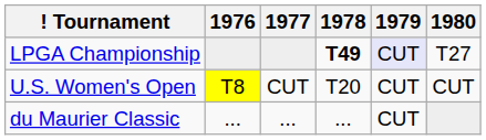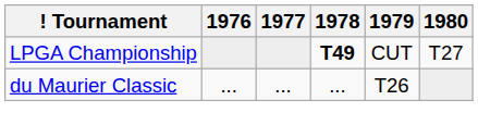LPGA Championship | 1979: lavender background -> no background
- row: U.S. Women's Open | T8 | CUT | T20 | CUT | CUT
du Maurier Classic | 1979: CUT -> T26
